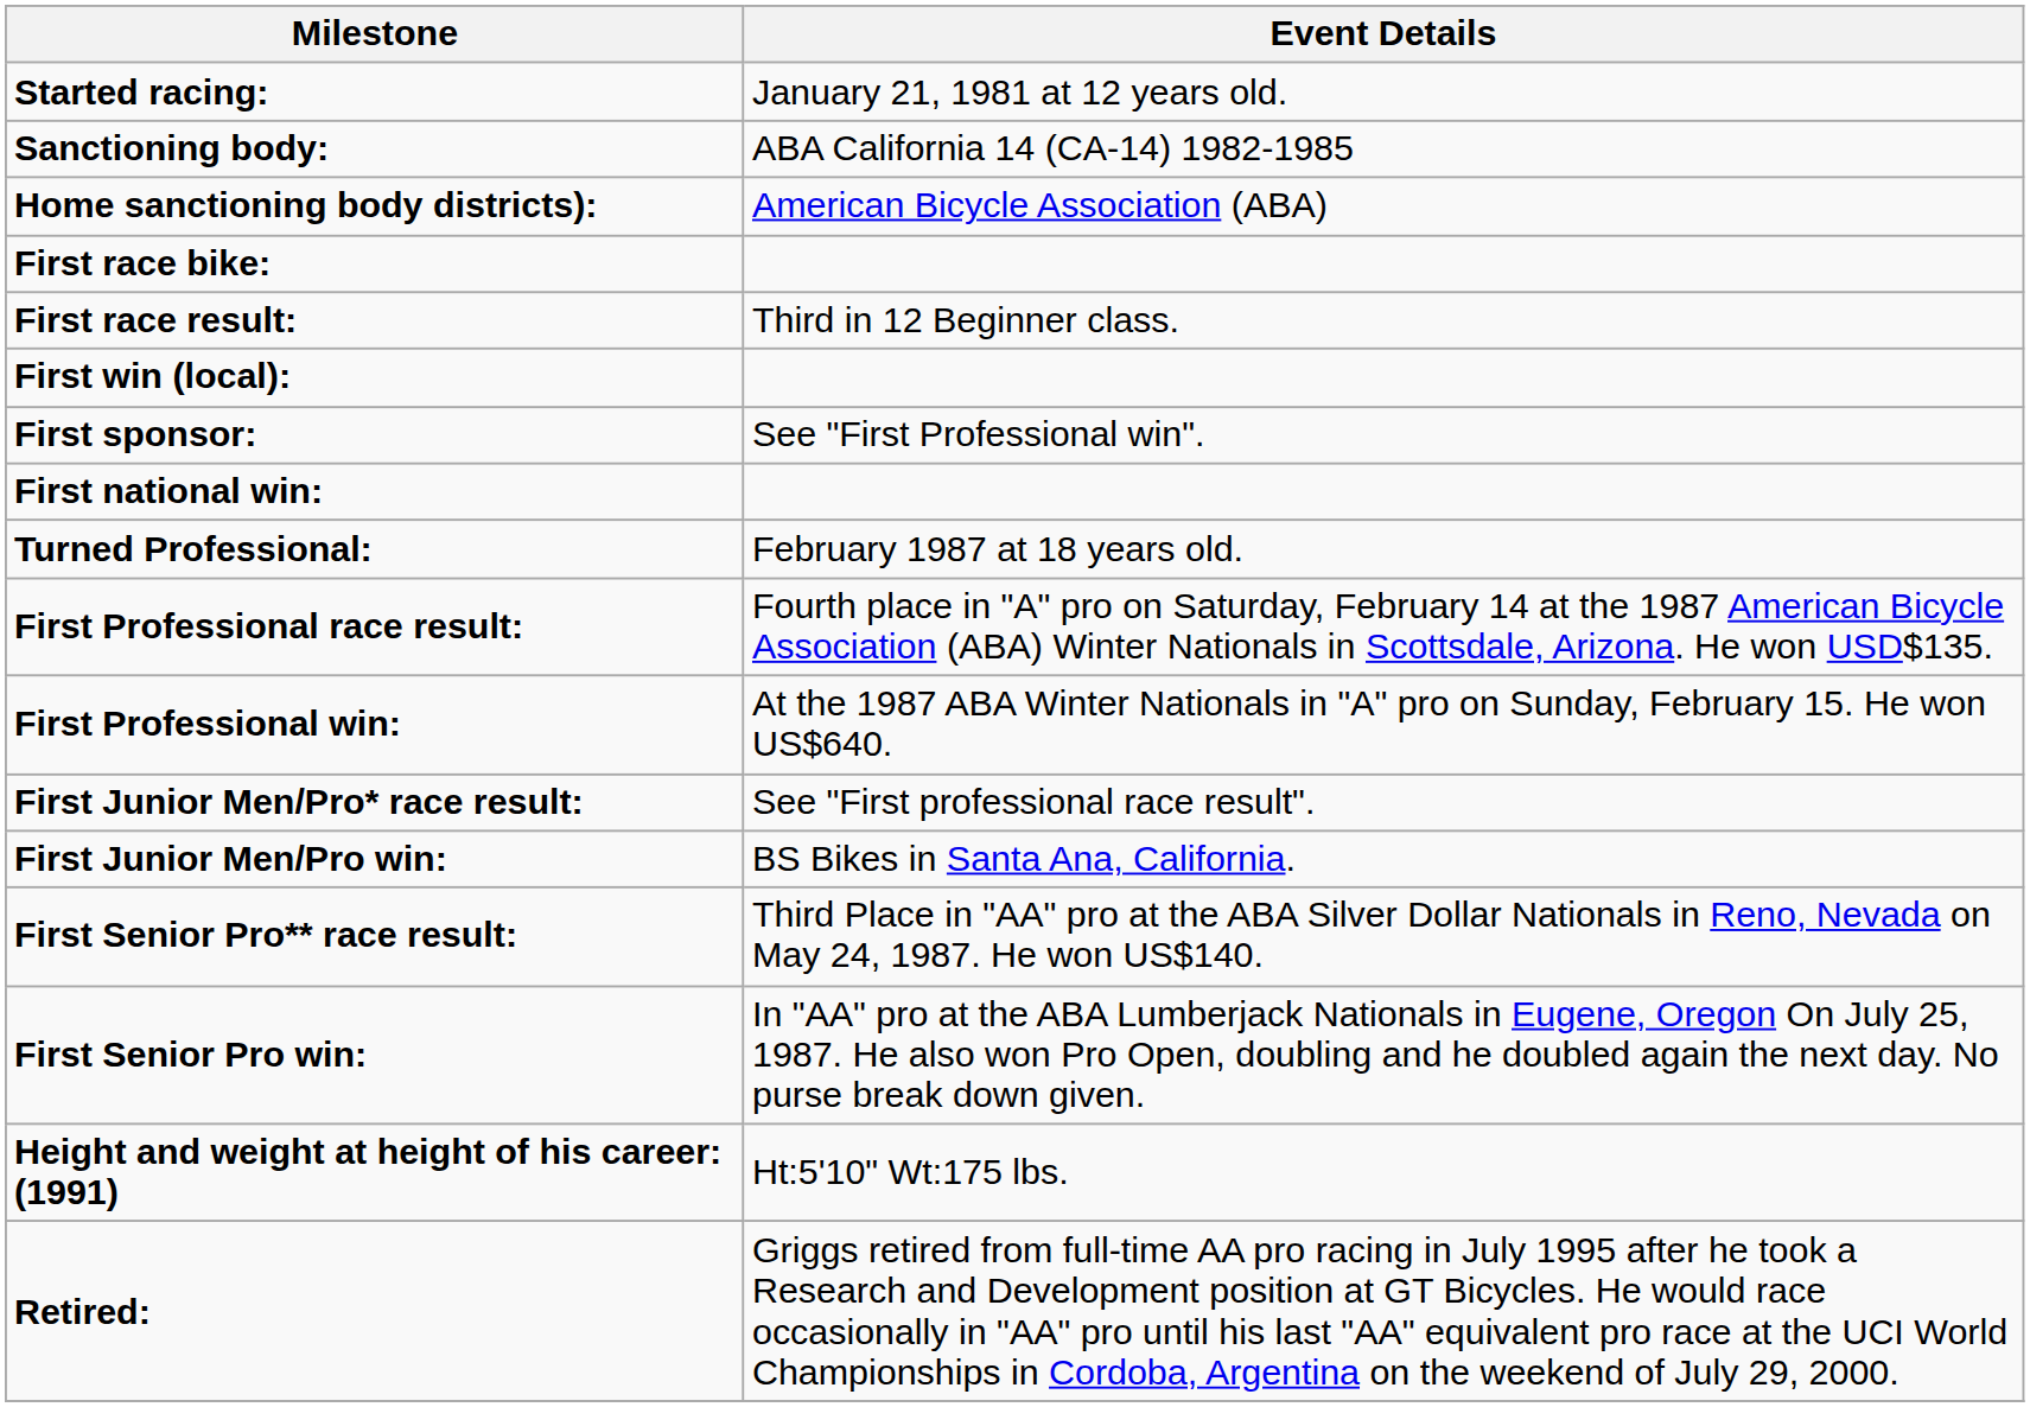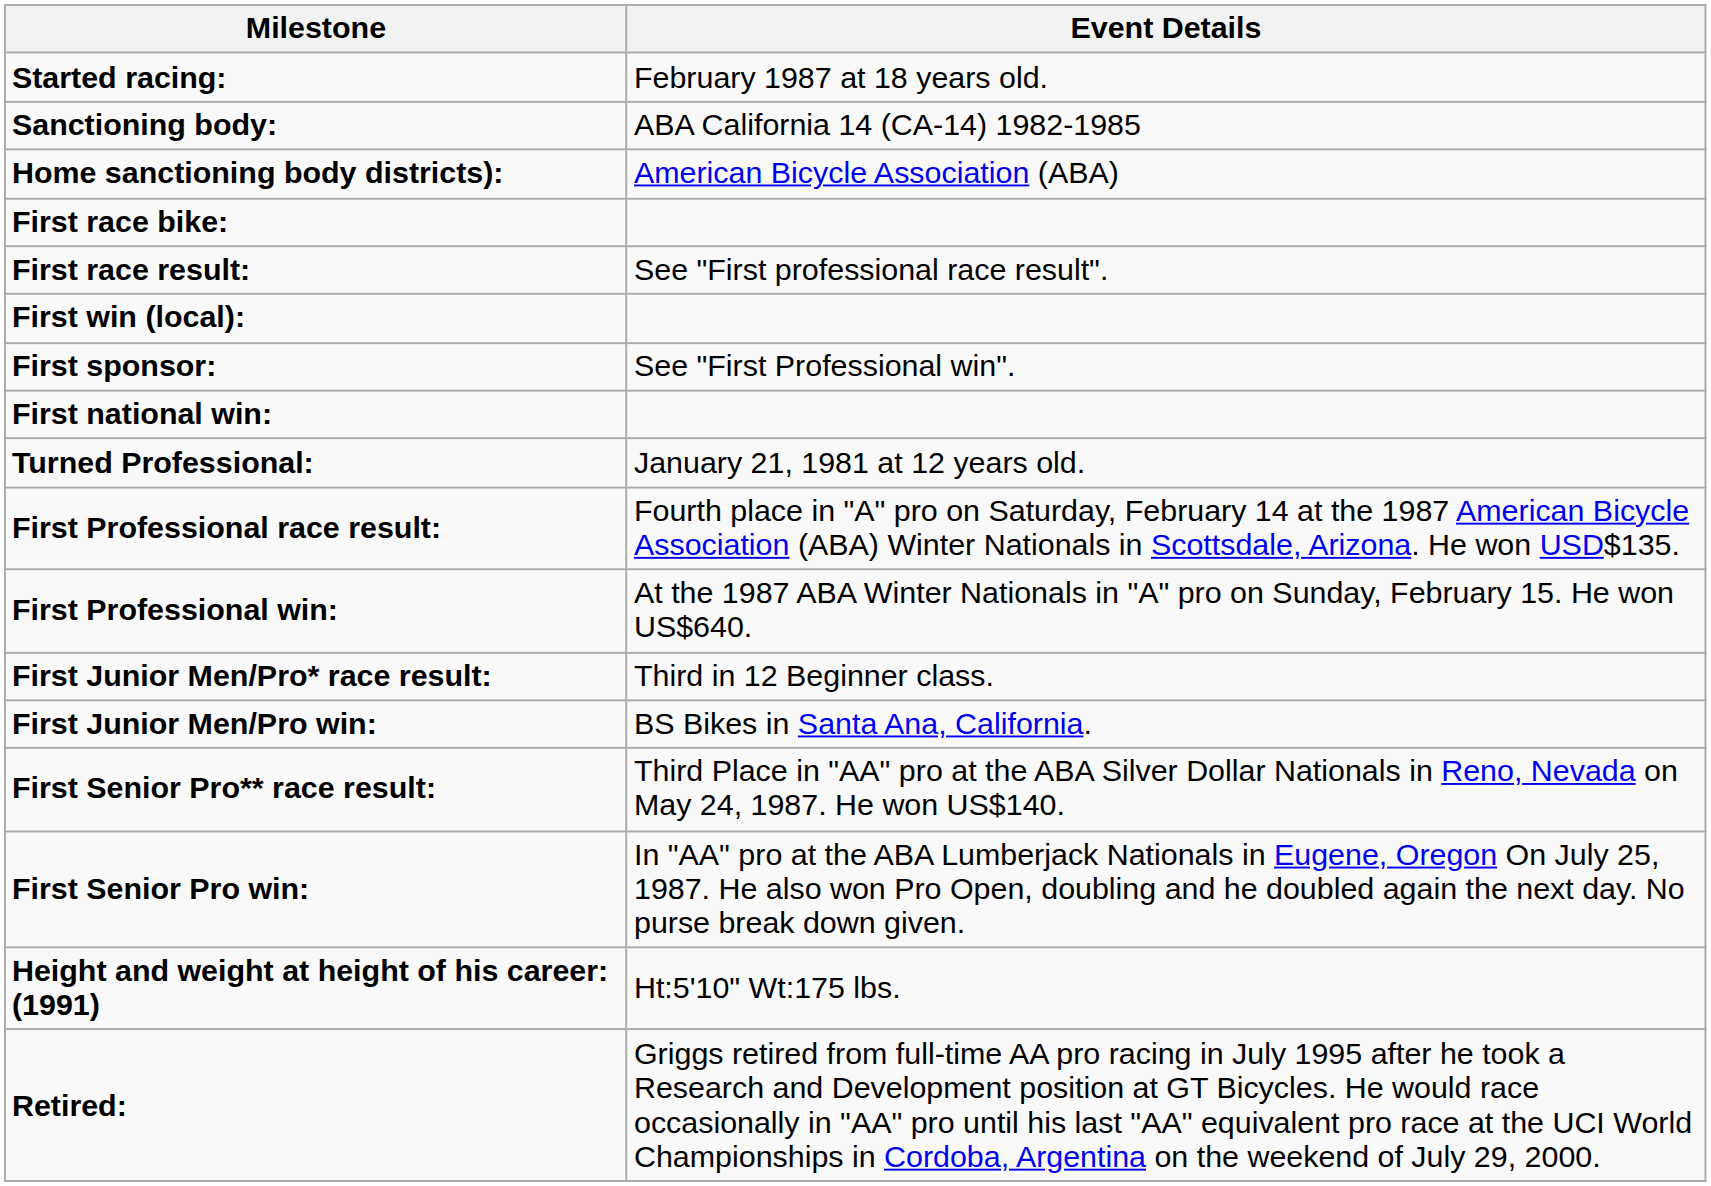Started racing: | Event Details: January 21, 1981 at 12 years old. -> February 1987 at 18 years old.
First race result: | Event Details: Third in 12 Beginner class. -> See "First professional race result".
Turned Professional: | Event Details: February 1987 at 18 years old. -> January 21, 1981 at 12 years old.
First Junior Men/Pro* race result: | Event Details: See "First professional race result". -> Third in 12 Beginner class.
